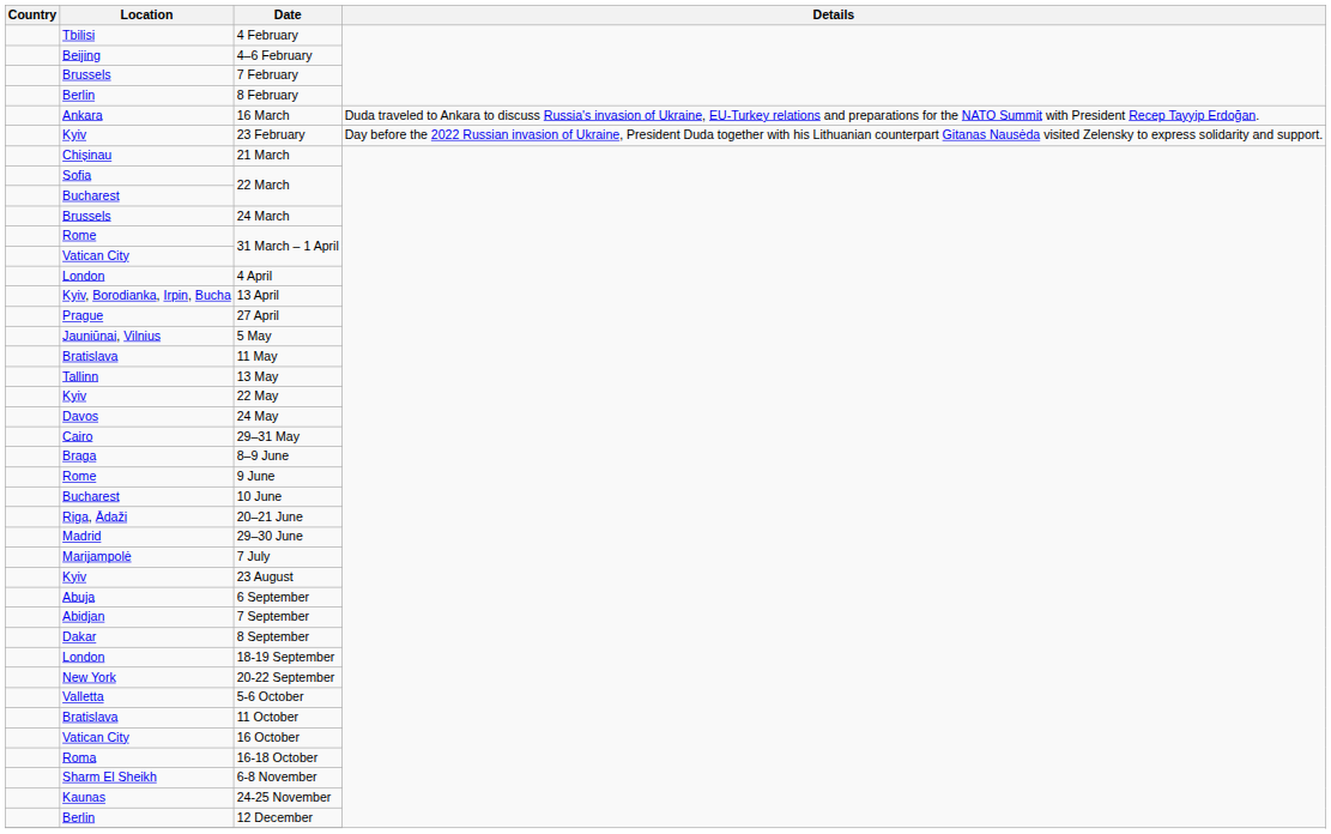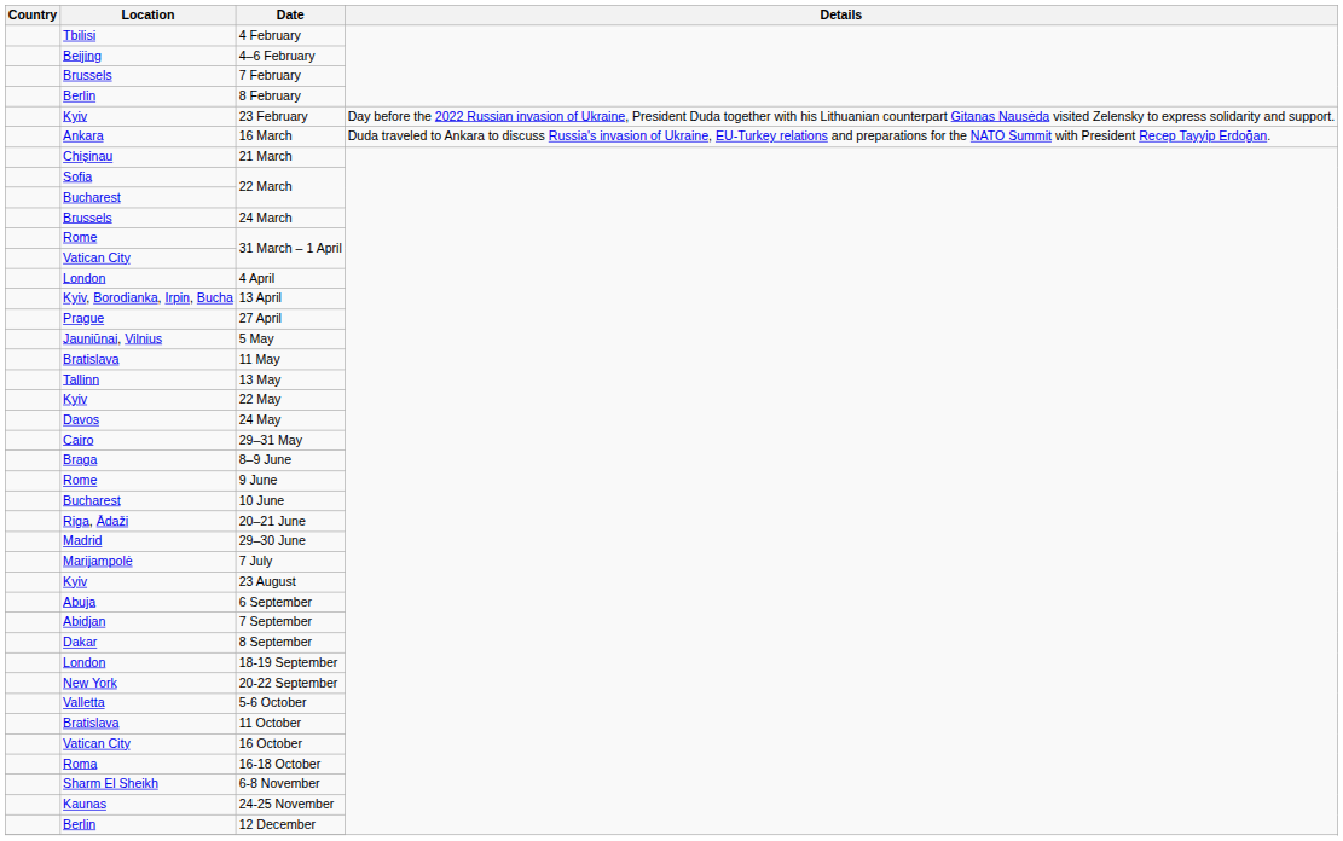rows swapped: 23 February <-> 16 March
